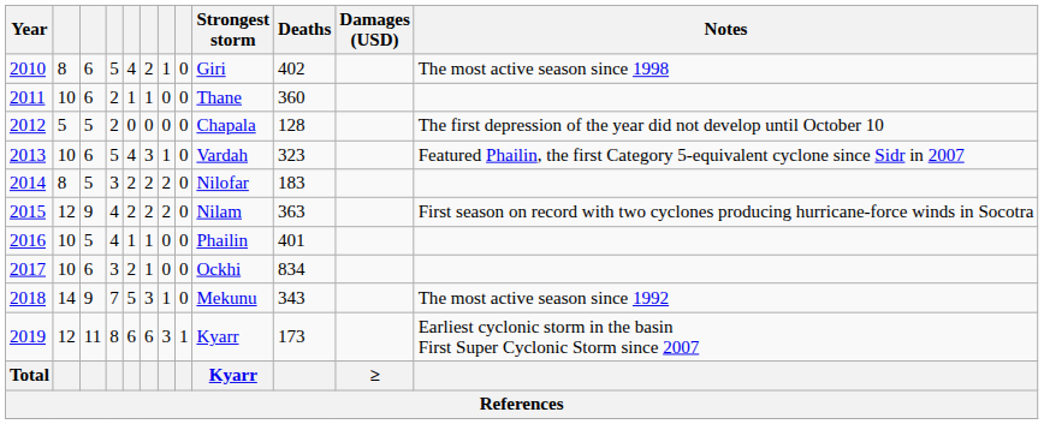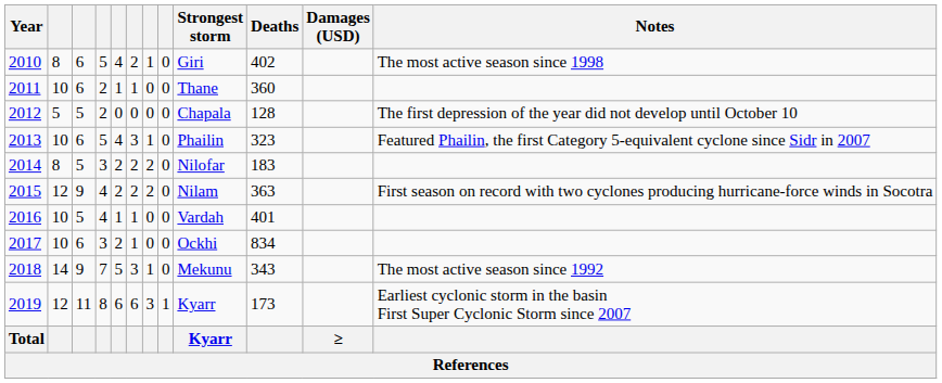2013 | Strongest storm: Vardah -> Phailin
2016 | Strongest storm: Phailin -> Vardah
